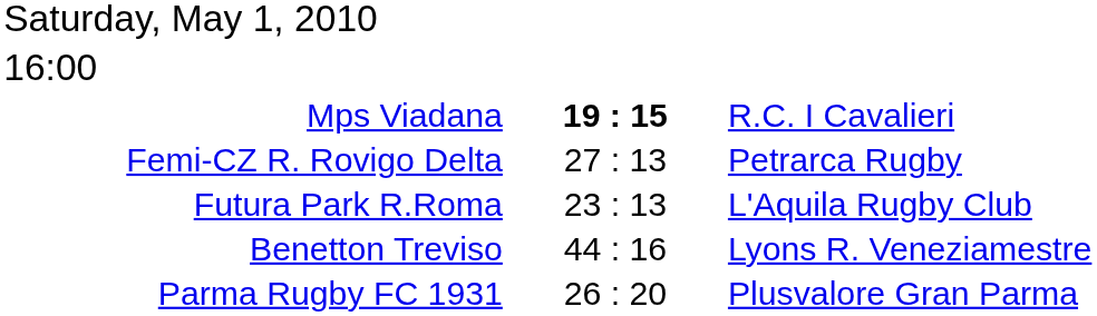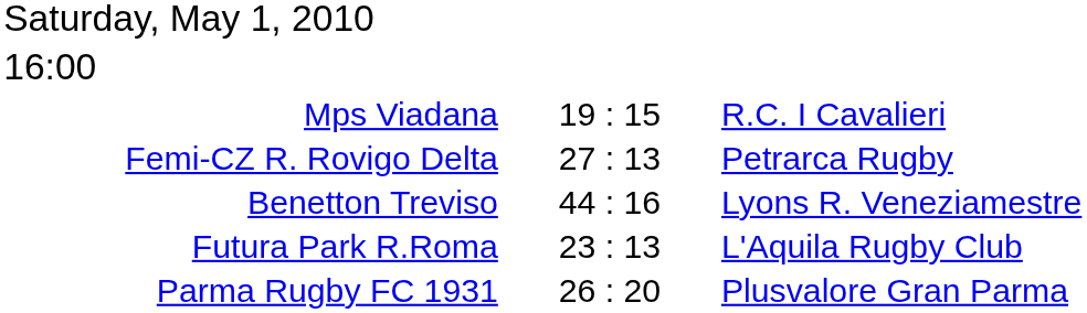Mps Viadana | column 2: bold -> normal
rows swapped: Futura Park R.Roma <-> Benetton Treviso
